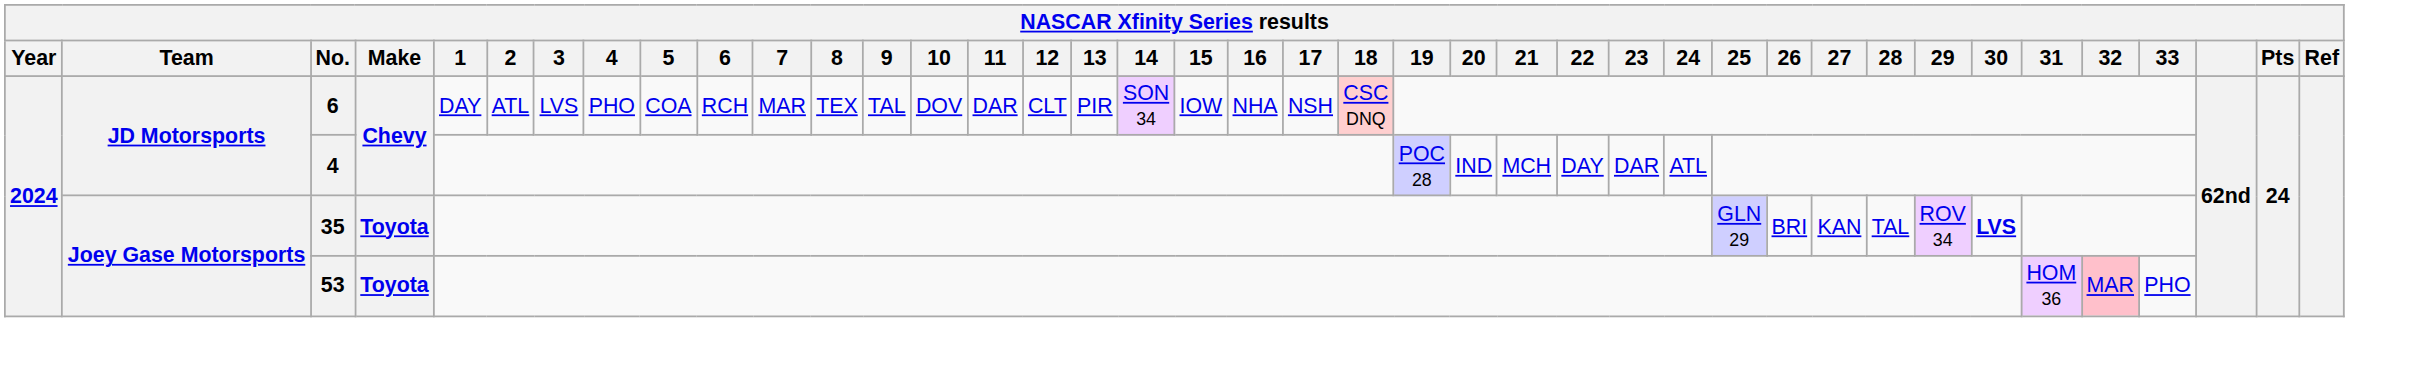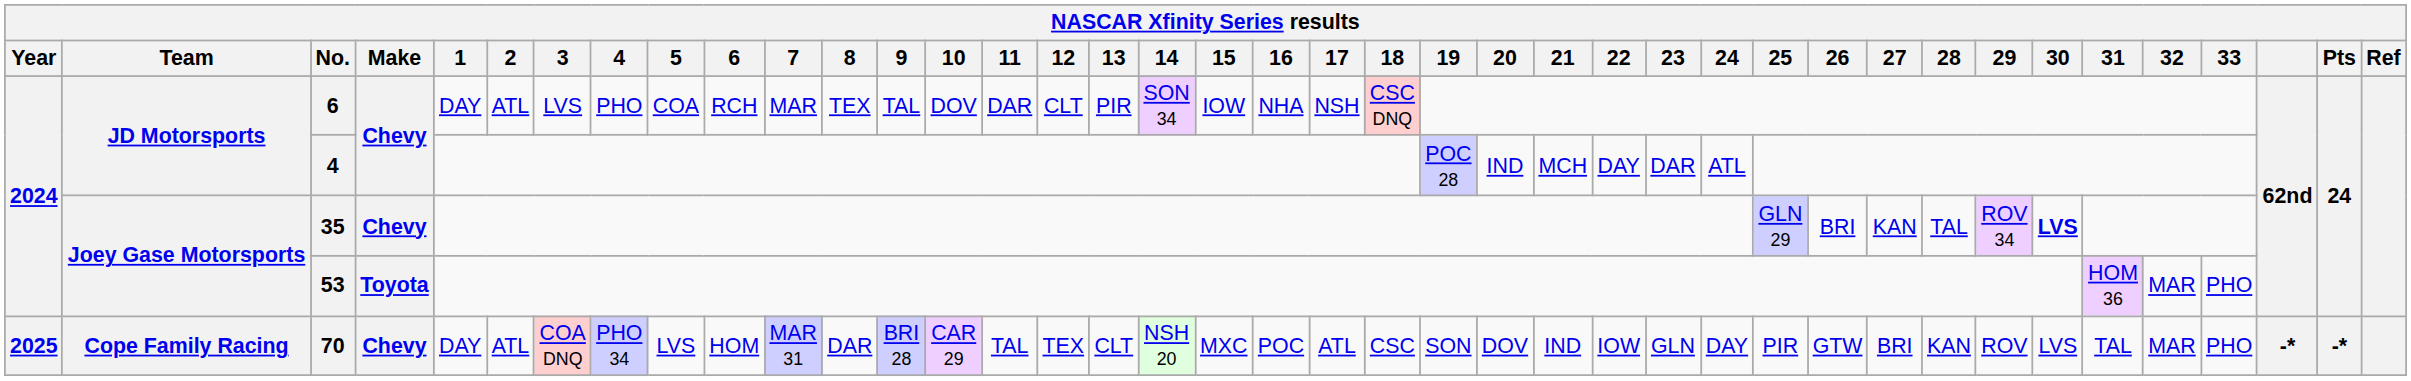35 | Make: Toyota -> Chevy
53 | 32: pink background -> no background
+ row: 2025 | Cope Family Racing | 70 | Chevy | DAY | ATL | COA DNQ | PHO 34 | LVS | HOM | MAR 31 | DAR | BRI 28 | CAR 29 | TAL | TEX | CLT | NSH 20 | MXC | POC | ATL | CSC | SON | DOV | IND | IOW | GLN | DAY | PIR | GTW | BRI | KAN | ROV | LVS | TAL | MAR | PHO | -* | -*
